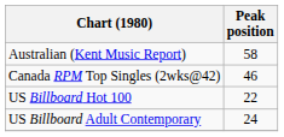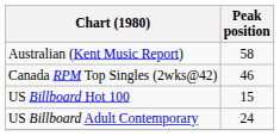US Billboard Hot 100 | Peak position: 22 -> 15
